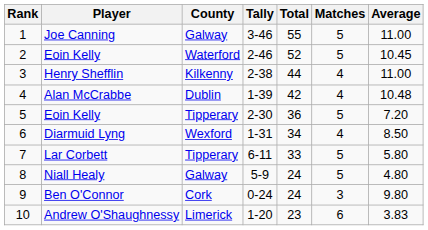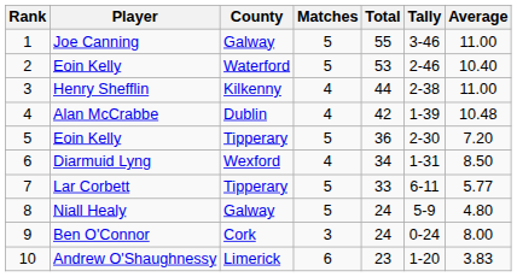columns swapped: Tally <-> Matches
2 / Eoin Kelly | Total: 52 -> 53
2 / Eoin Kelly | Average: 10.45 -> 10.40
Lar Corbett | Average: 5.80 -> 5.77
Ben O'Connor | Average: 9.80 -> 8.00
